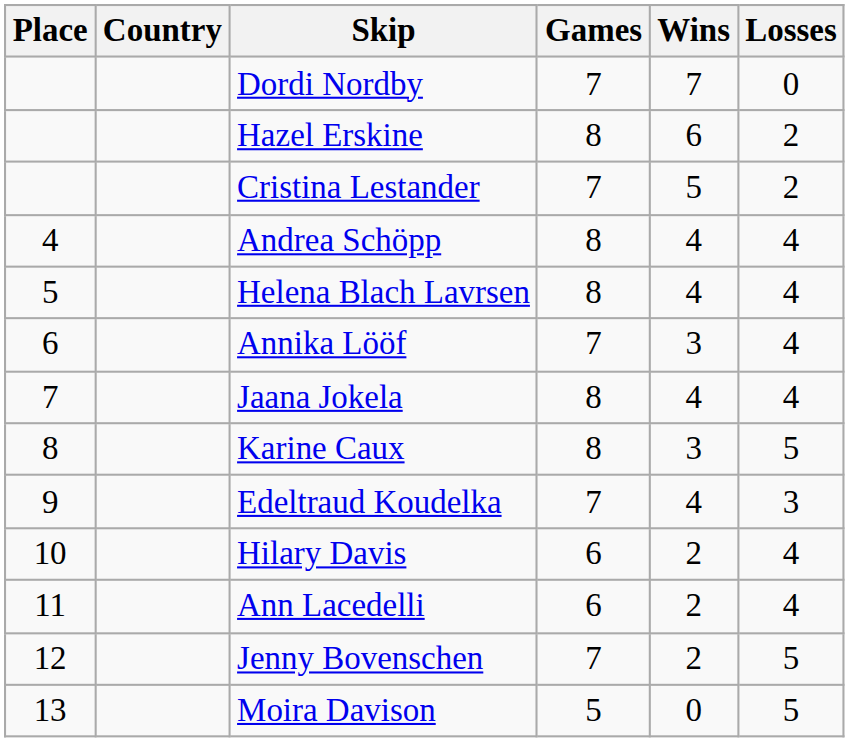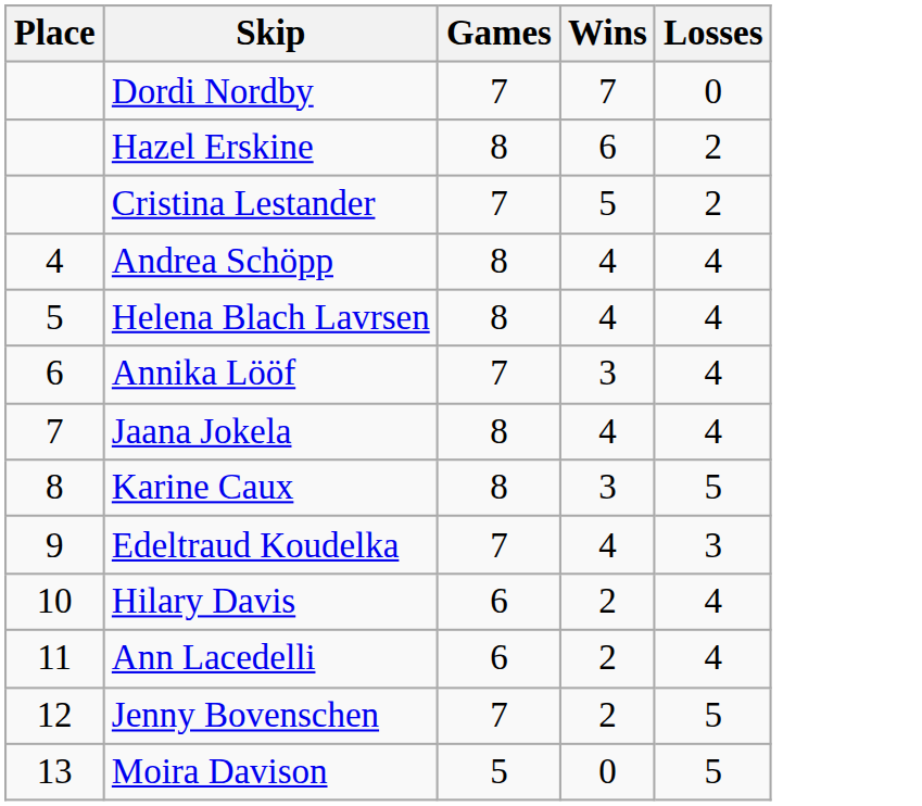- column: Country
